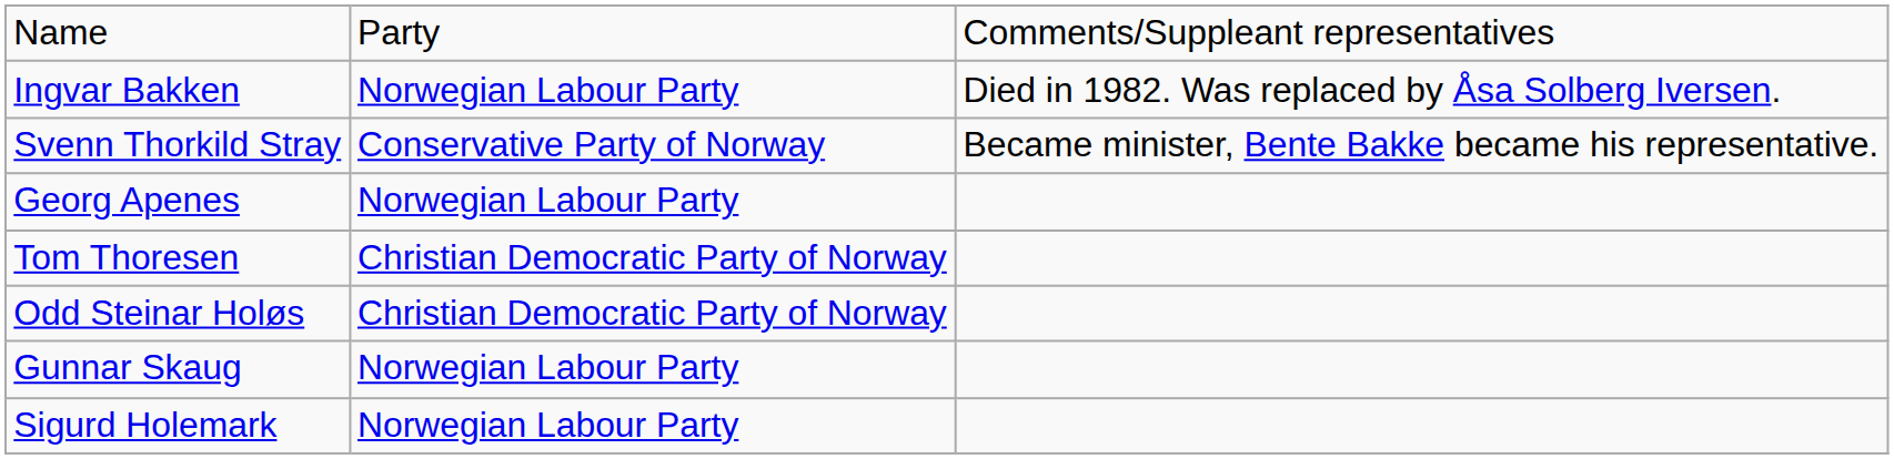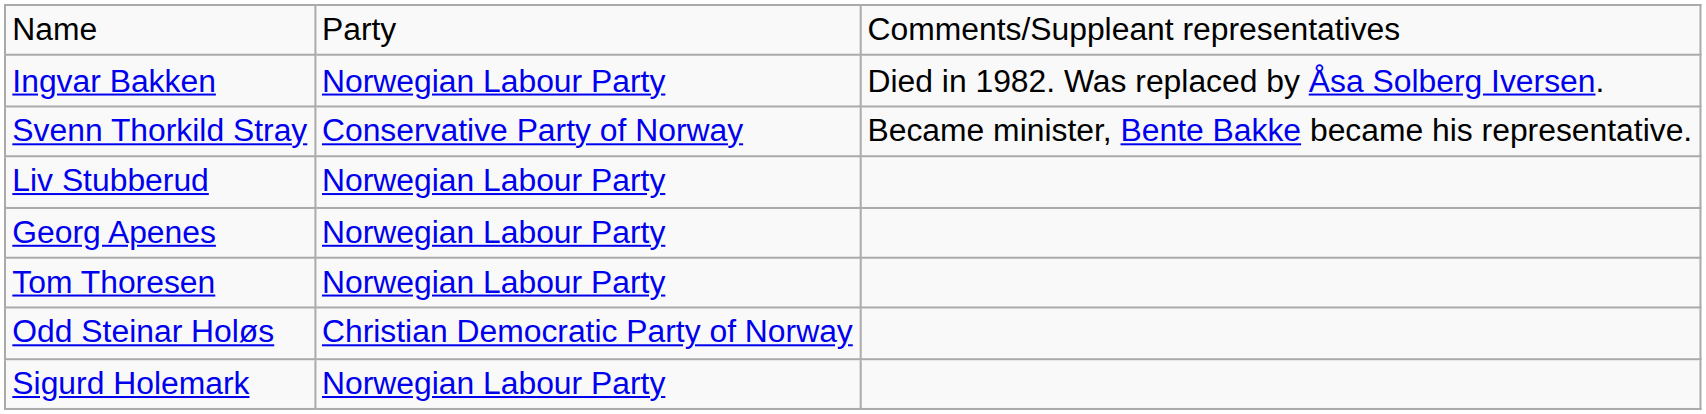+ row: Liv Stubberud | Norwegian Labour Party
Tom Thoresen | column 2: Christian Democratic Party of Norway -> Norwegian Labour Party
- row: Gunnar Skaug | Norwegian Labour Party
